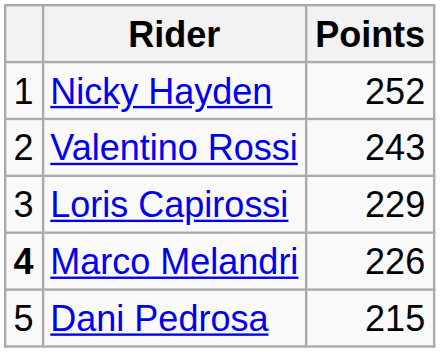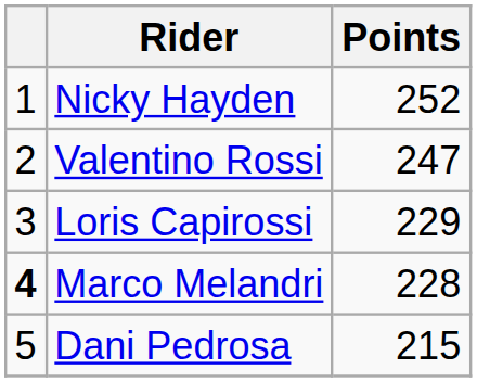Valentino Rossi | Points: 243 -> 247
Marco Melandri | Points: 226 -> 228
